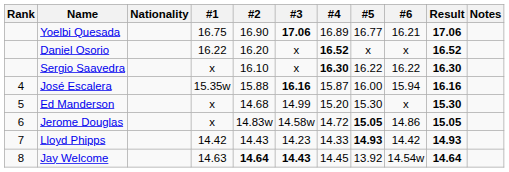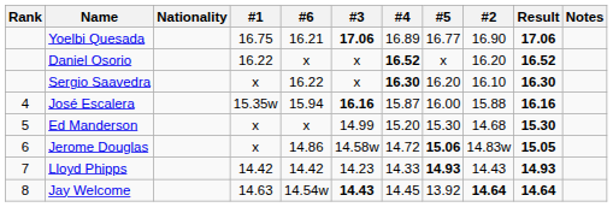columns swapped: #2 <-> #6
Sergio Saavedra | #5: 16.22 -> 16.20
Jerome Douglas | #5: 15.05 -> 15.06
